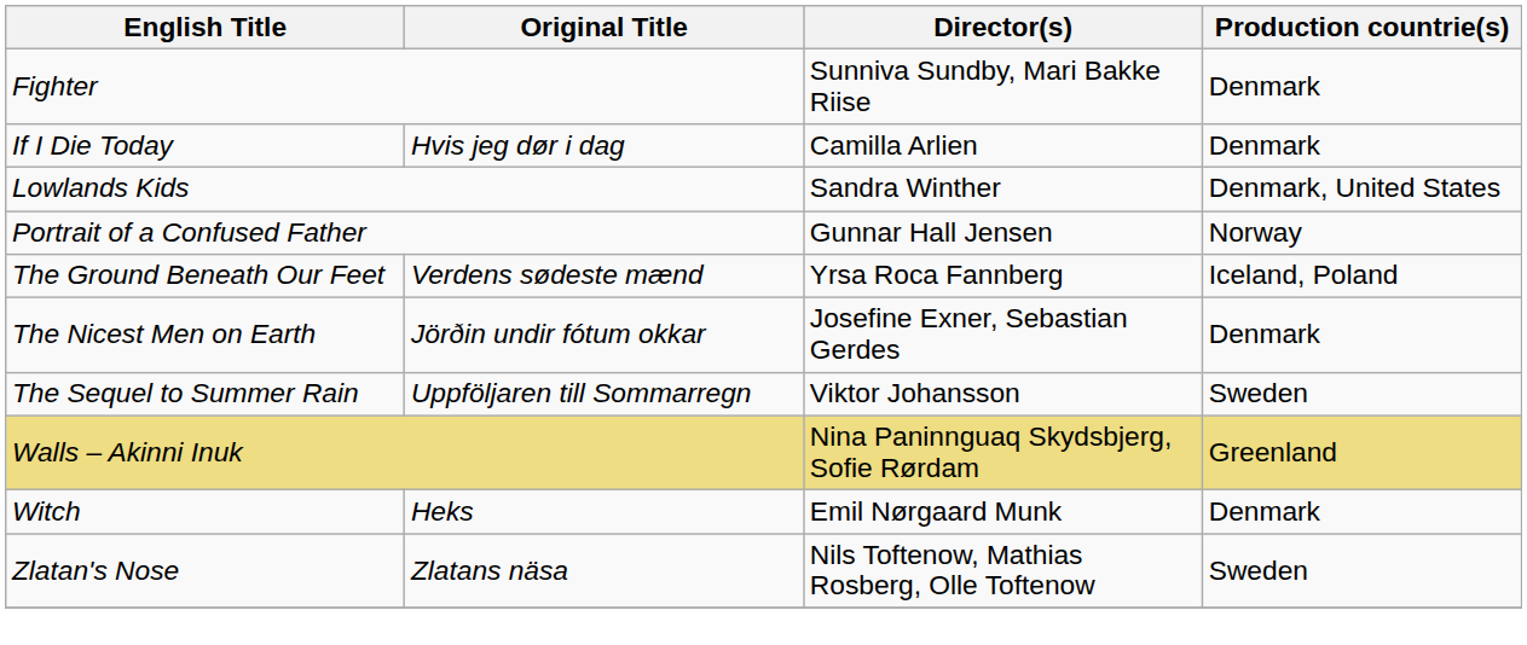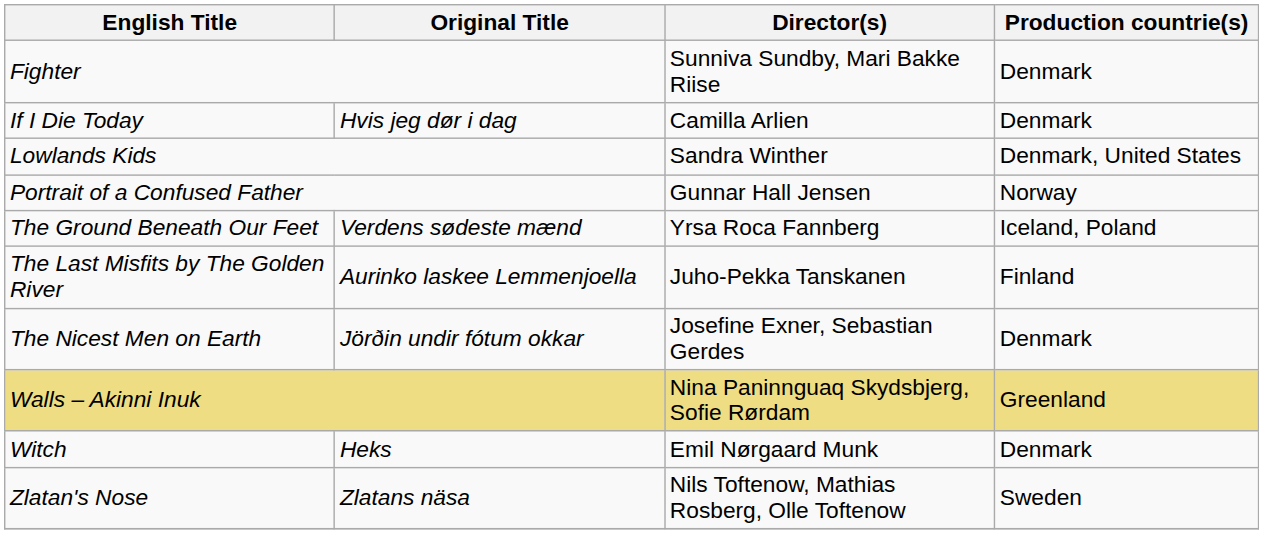+ row: The Last Misfits by The Golden River | Aurinko laskee Lemmenjoella | Juho-Pekka Tanskanen | Finland
- row: The Sequel to Summer Rain | Uppföljaren till Sommarregn | Viktor Johansson | Sweden
